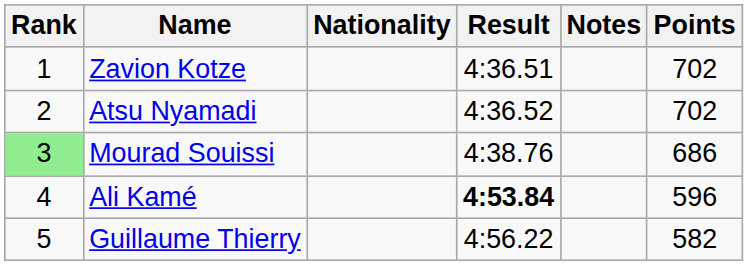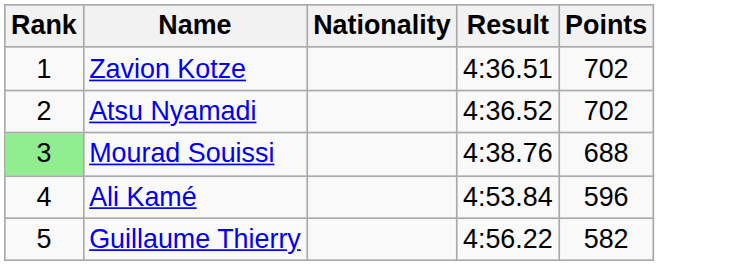- column: Notes
Mourad Souissi | Points: 686 -> 688
Ali Kamé | Result: bold -> normal
